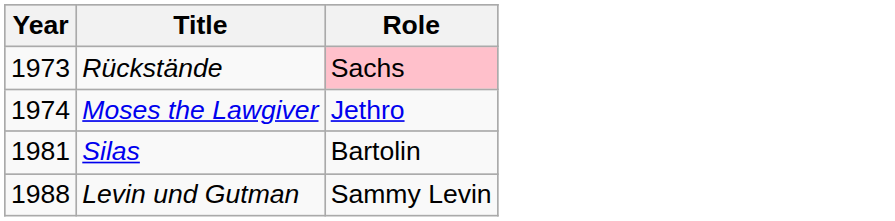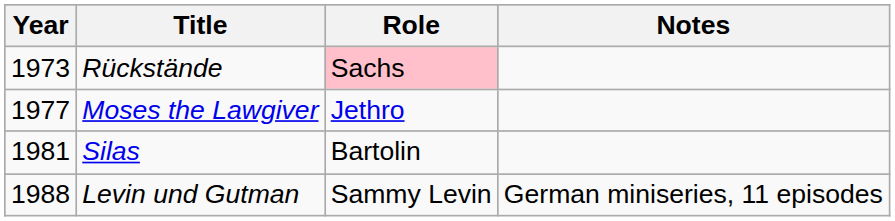+ column: Notes | German miniseries, 11 episodes
Moses the Lawgiver | Year: 1974 -> 1977
